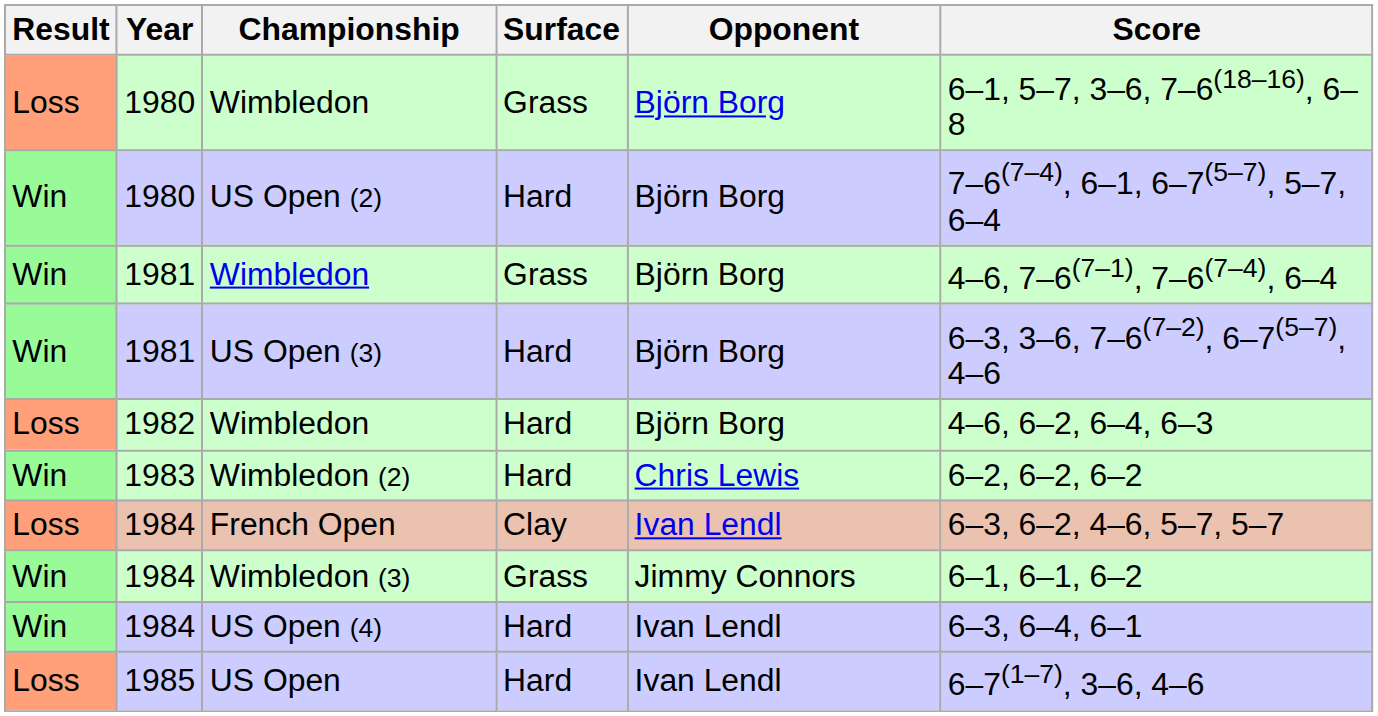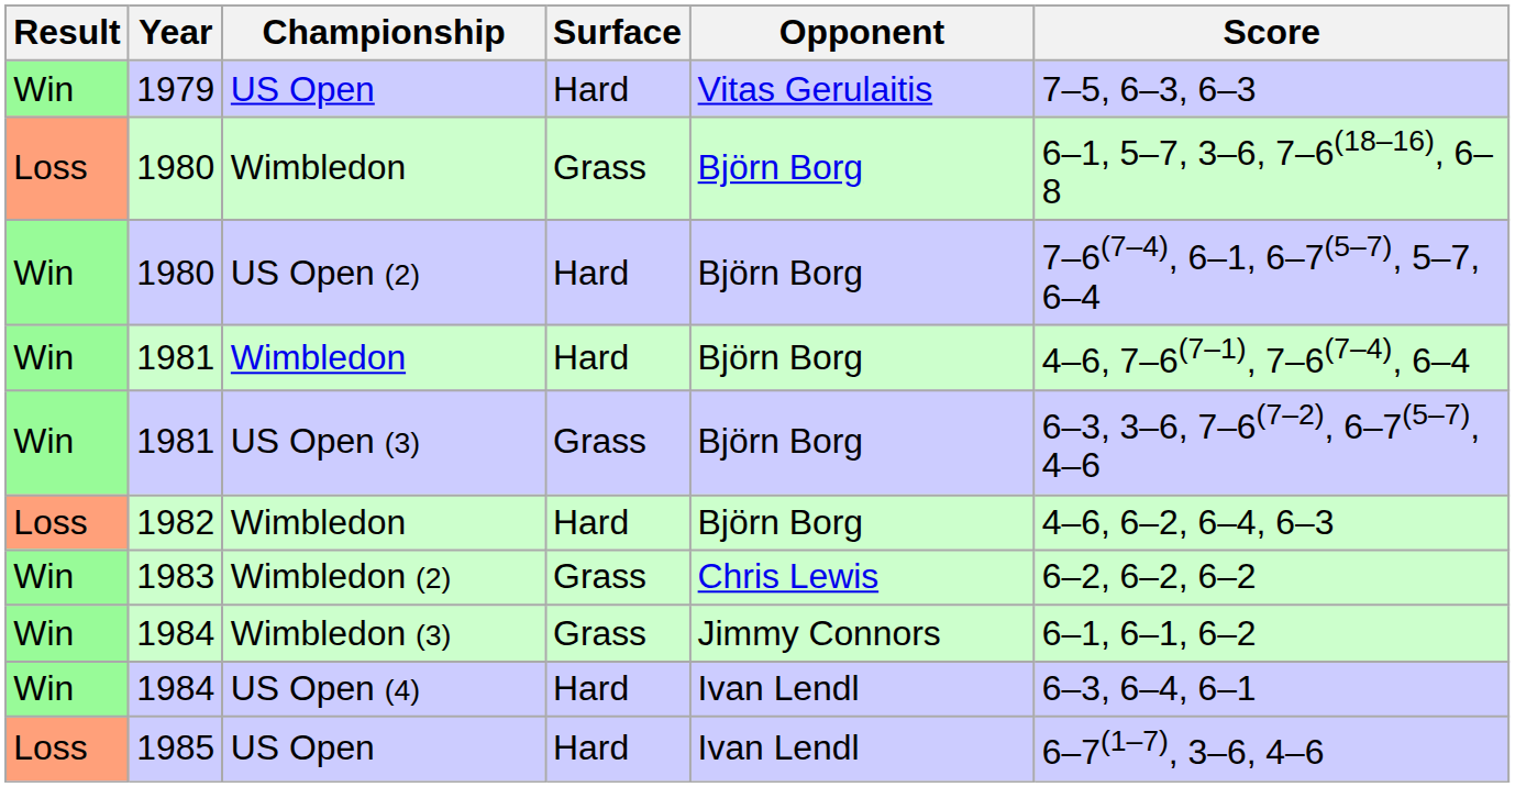+ row: Win | 1979 | US Open | Hard | Vitas Gerulaitis | 7–5, 6–3, 6–3
1981 / Wimbledon | Surface: Grass -> Hard
US Open (3) | Surface: Hard -> Grass
Wimbledon (2) | Surface: Hard -> Grass
- row: Loss | 1984 | French Open | Clay | Ivan Lendl | 6–3, 6–2, 4–6, 5–7, 5–7
